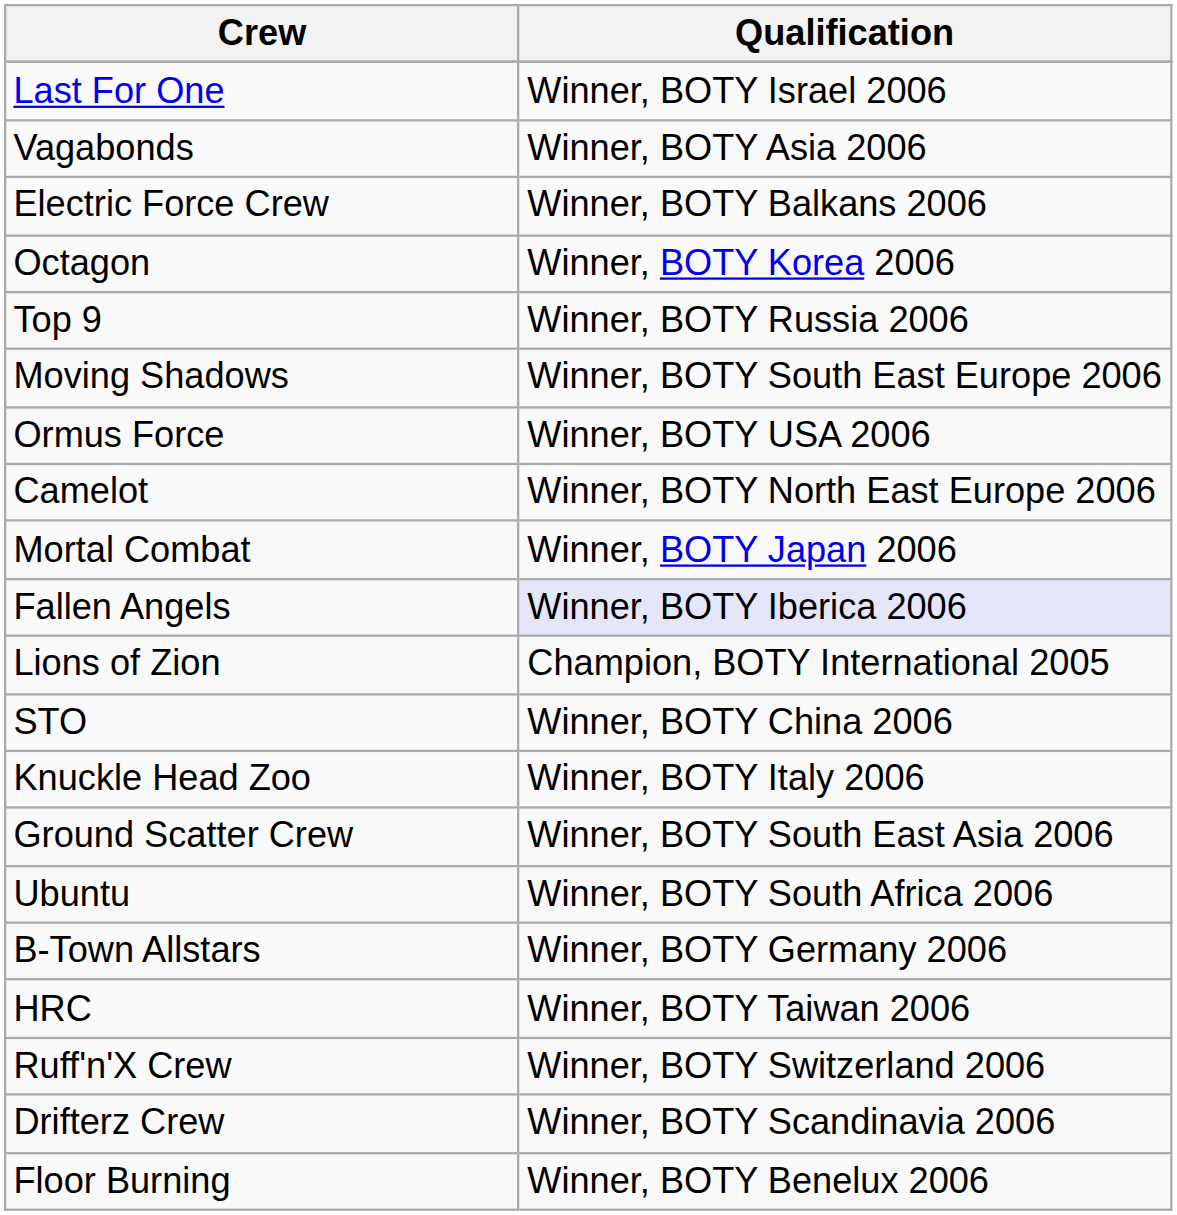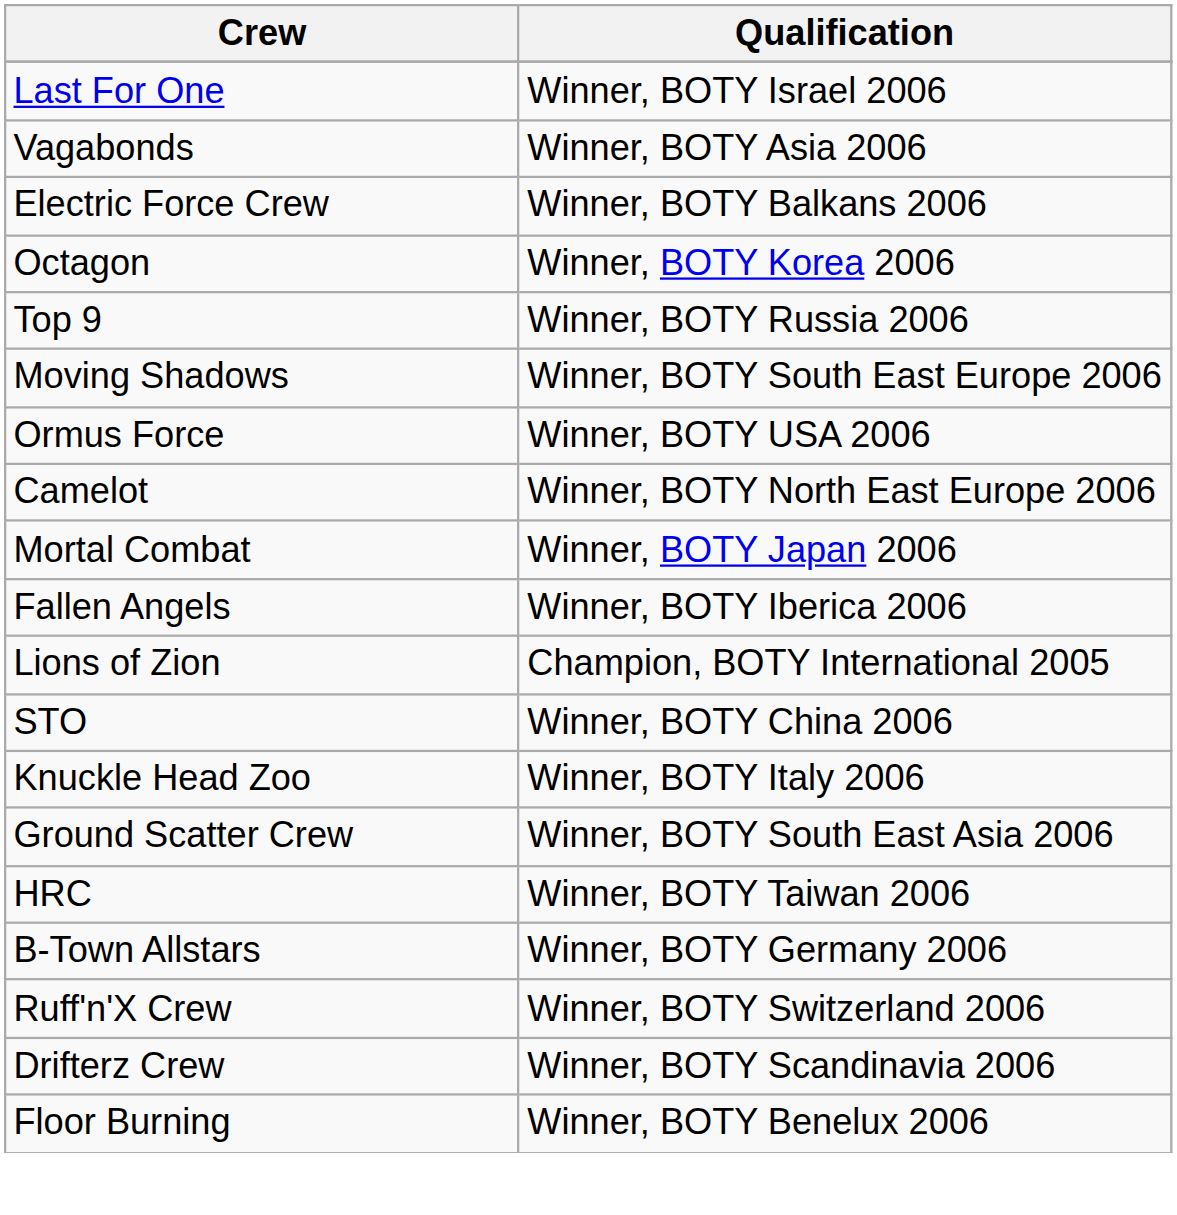Fallen Angels | Qualification: lavender background -> no background
- row: Ubuntu | Winner, BOTY South Africa 2006
rows swapped: HRC <-> B-Town Allstars
